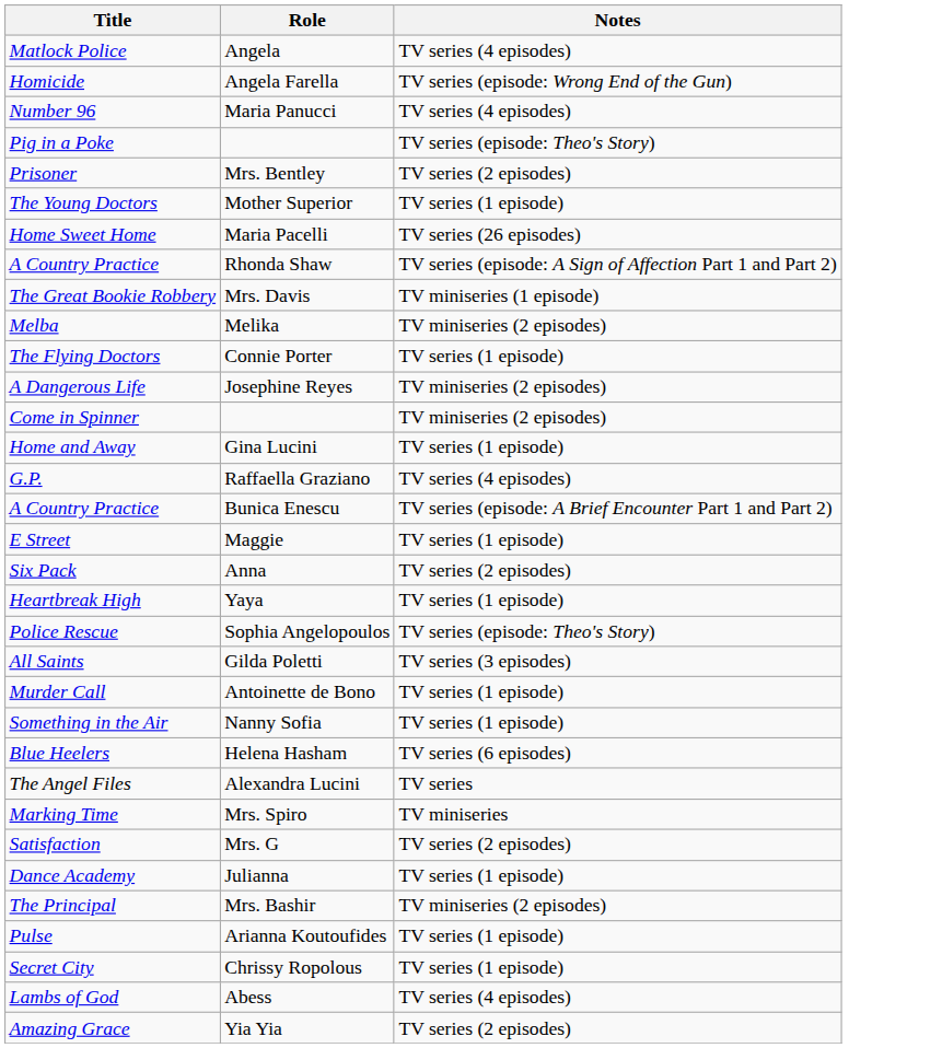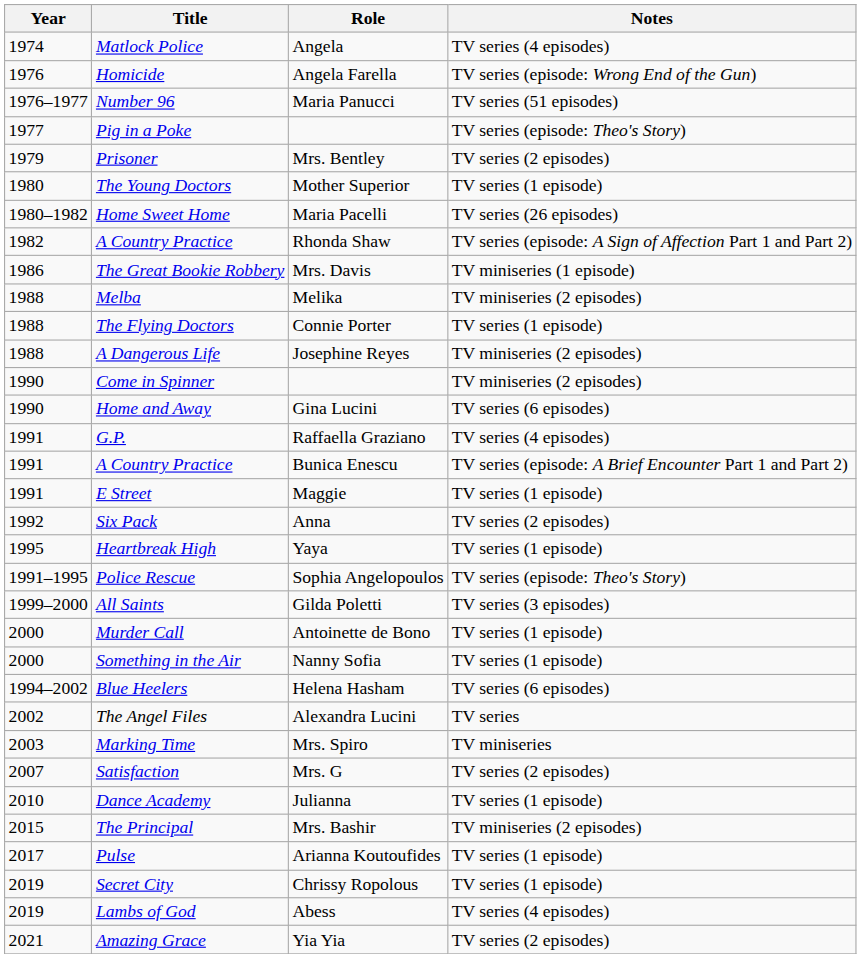+ column: Year | 1974 | 1976 | 1976–1977 | 1977 | 1979 | 1980 | 1980–1982 | 1982 | 1986 | 1988 | 1988 | 1988 | 1990 | 1990 | 1991 | 1991 | 1991 | 1992 | 1995 | 1991–1995 | 1999–2000 | 2000 | 2000 | 1994–2002 | 2002 | 2003 | 2007 | 2010 | 2015 | 2017 | 2019 | 2019 | 2021
Number 96 | Notes: TV series (4 episodes) -> TV series (51 episodes)
Home and Away | Notes: TV series (1 episode) -> TV series (6 episodes)
